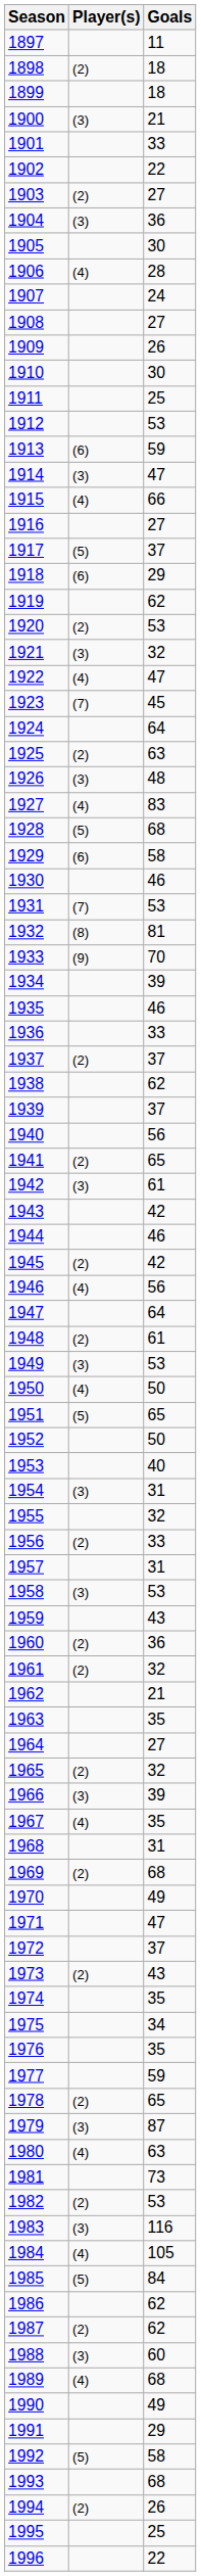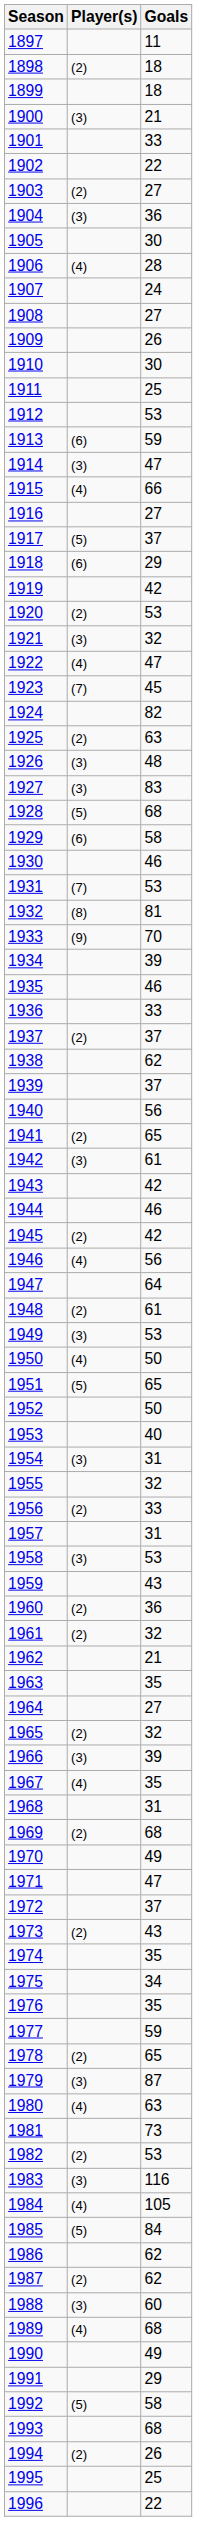1919 | Goals: 62 -> 42
1924 | Goals: 64 -> 82
1927 | Player(s): (4) -> (3)
